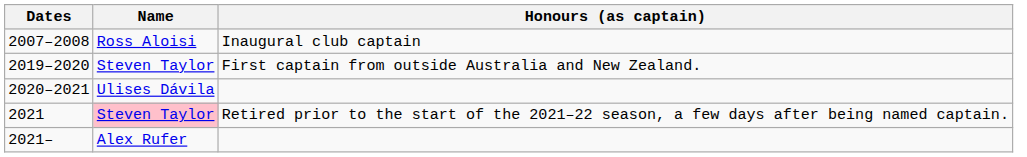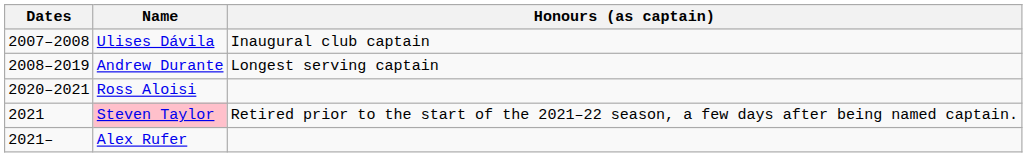2007–2008 | Name: Ross Aloisi -> Ulises Dávila
+ row: 2008–2019 | Andrew Durante | Longest serving captain
- row: 2019–2020 | Steven Taylor | First captain from outside Australia and New Zealand.
2020–2021 | Name: Ulises Dávila -> Ross Aloisi
